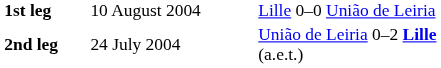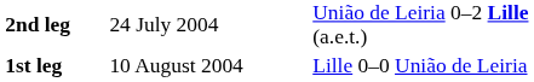rows swapped: 1st leg <-> 2nd leg
